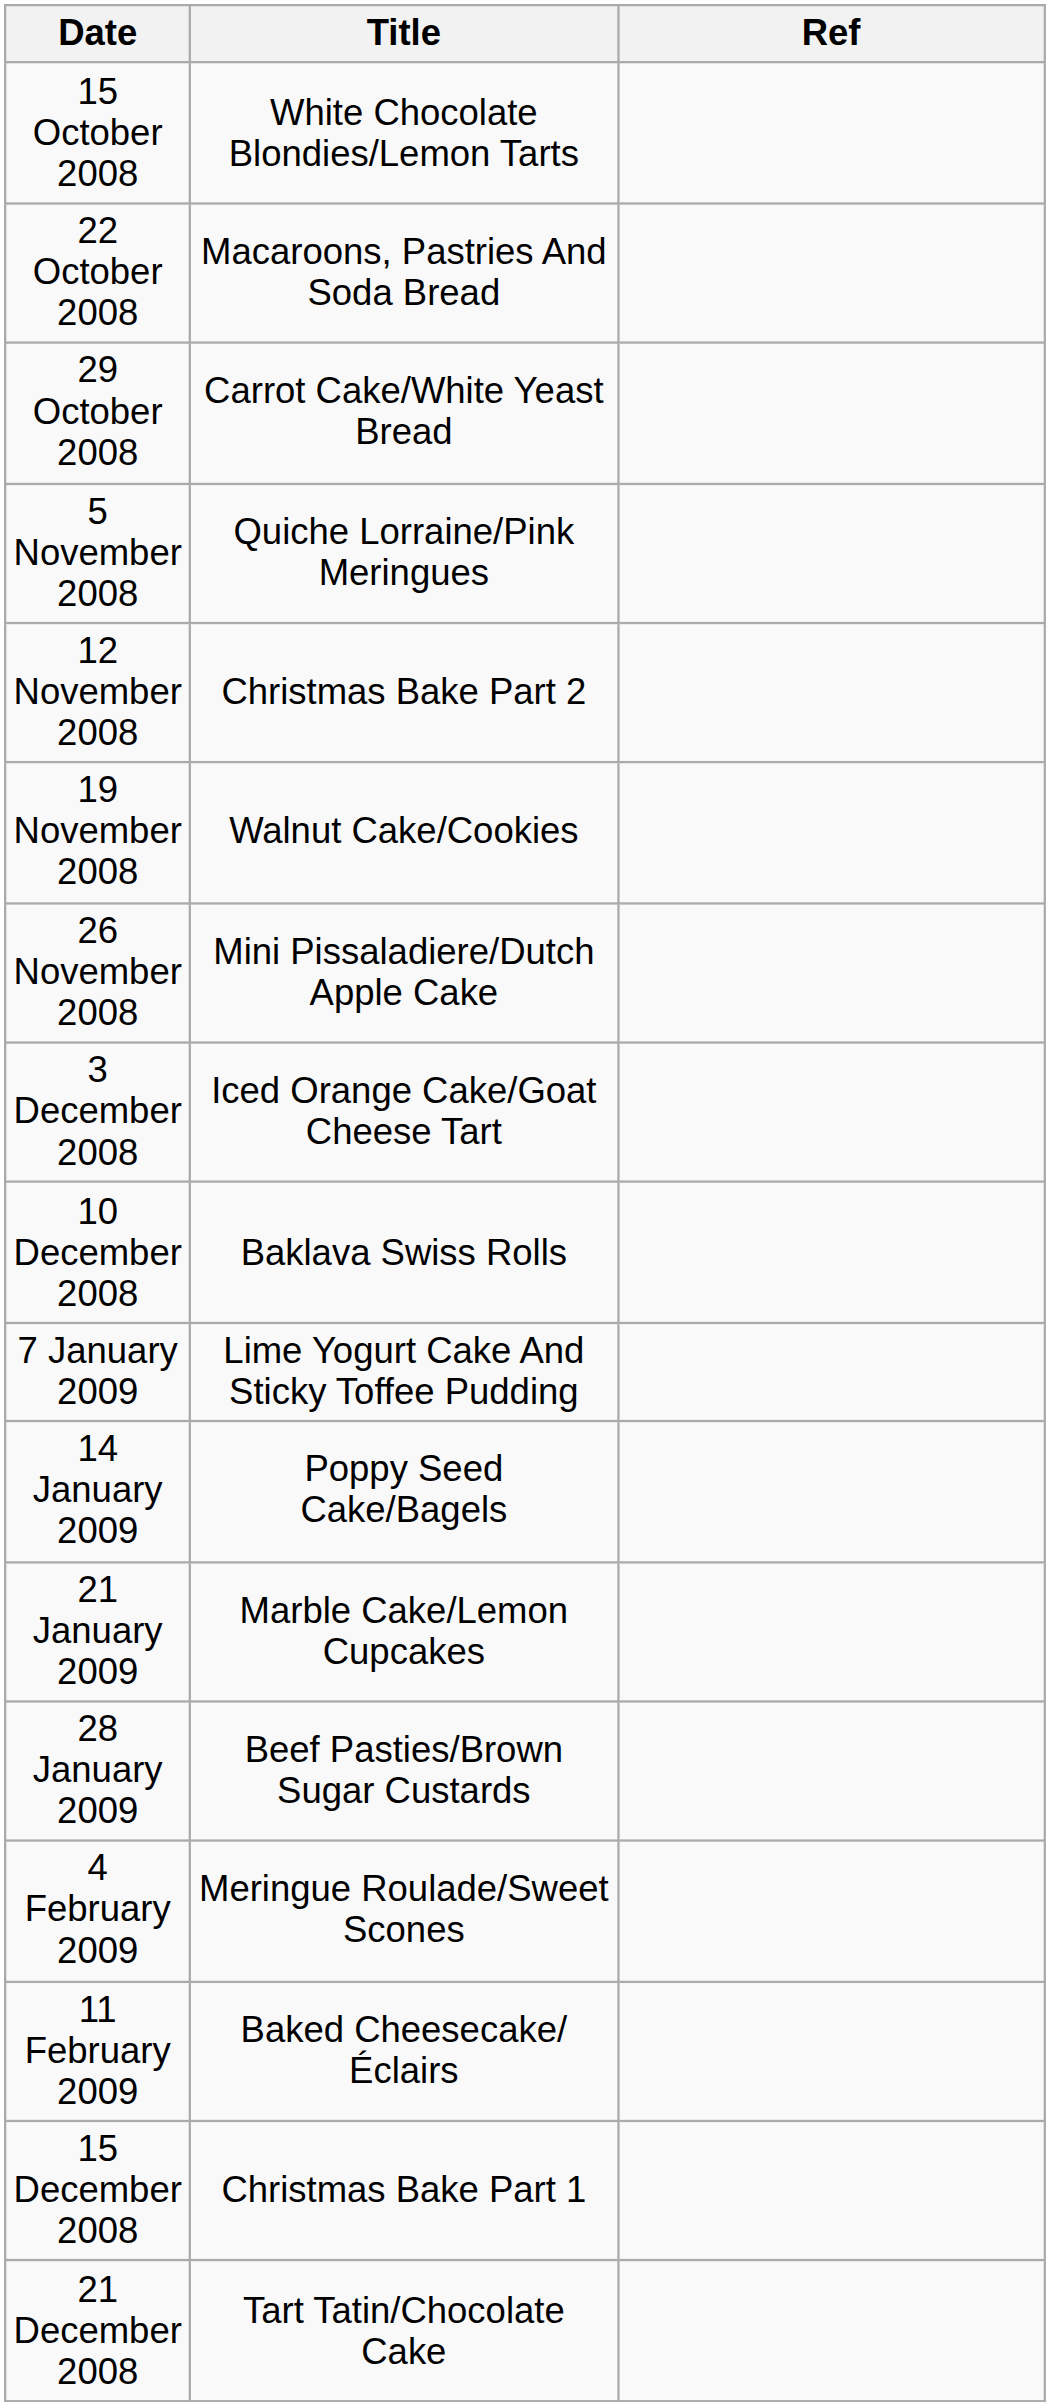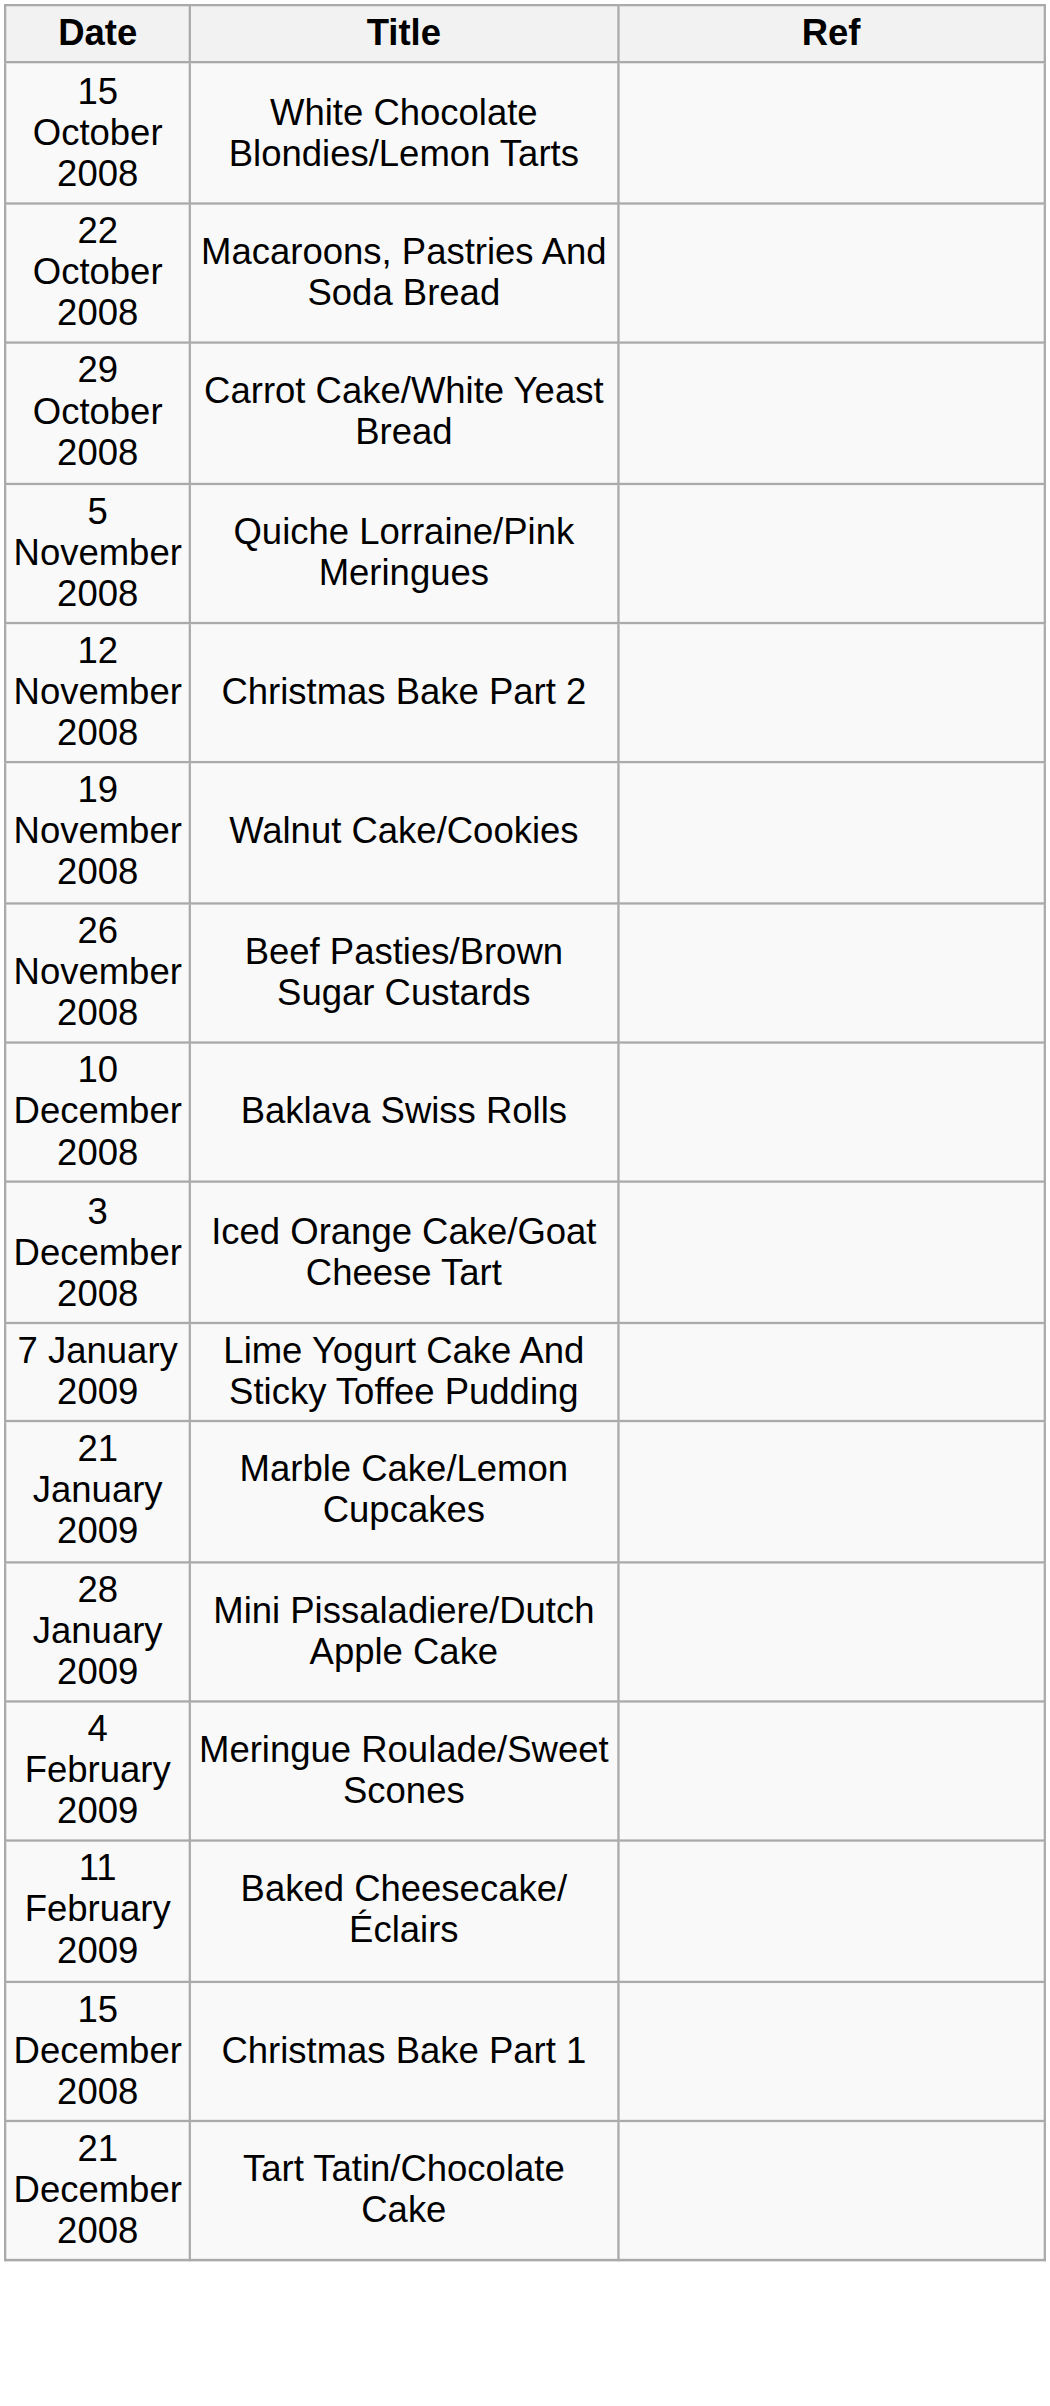26 November 2008 | Title: Mini Pissaladiere/Dutch Apple Cake -> Beef Pasties/Brown Sugar Custards
rows swapped: 3 December 2008 <-> 10 December 2008
- row: 14 January 2009 | Poppy Seed Cake/Bagels
28 January 2009 | Title: Beef Pasties/Brown Sugar Custards -> Mini Pissaladiere/Dutch Apple Cake
